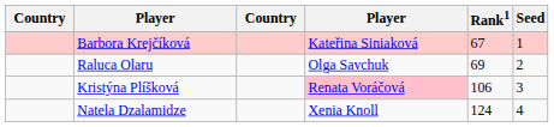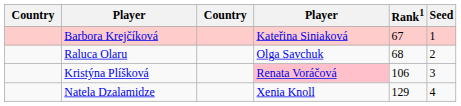Raluca Olaru | Rank1: 69 -> 68
Natela Dzalamidze | Rank1: 124 -> 129
